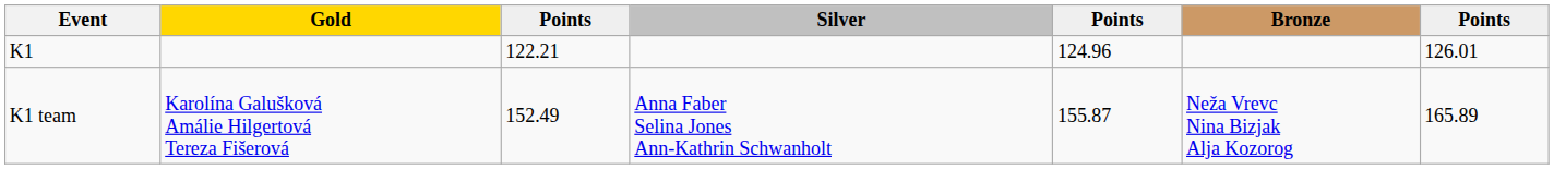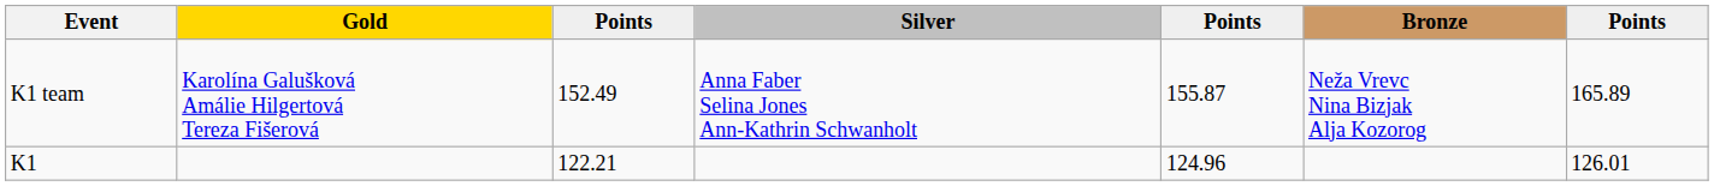rows swapped: K1 <-> K1 team
